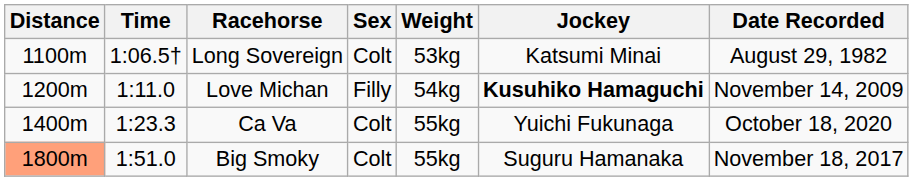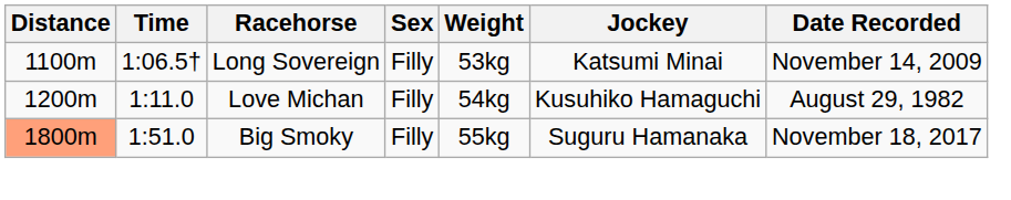Long Sovereign | Sex: Colt -> Filly
Long Sovereign | Date Recorded: August 29, 1982 -> November 14, 2009
Love Michan | Jockey: bold -> normal
Love Michan | Date Recorded: November 14, 2009 -> August 29, 1982
- row: 1400m | 1:23.3 | Ca Va | Colt | 55kg | Yuichi Fukunaga | October 18, 2020
Big Smoky | Sex: Colt -> Filly
